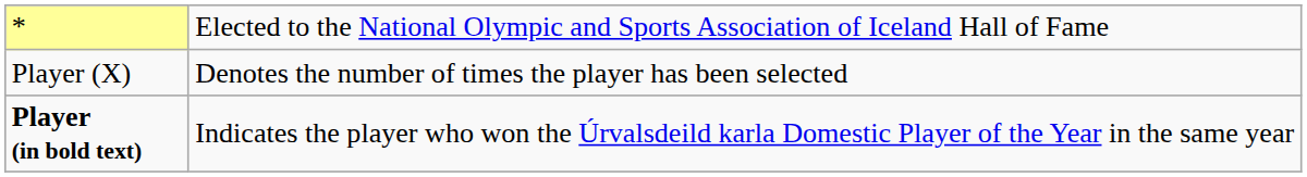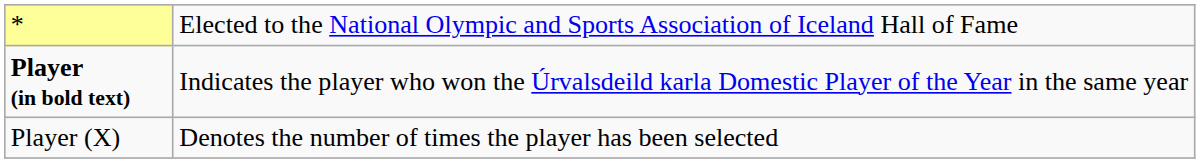rows swapped: Player (X) <-> Player (in bold text)
